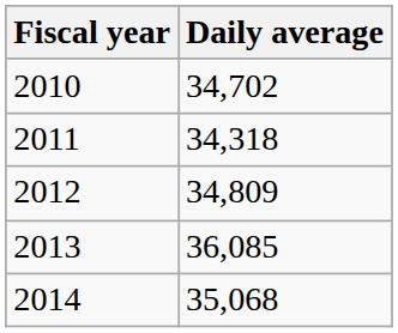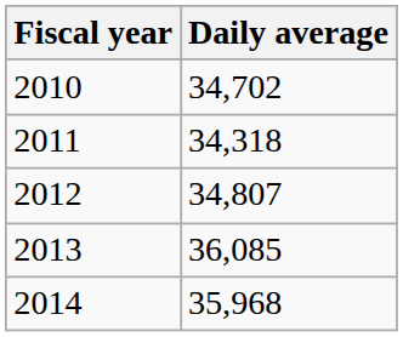2012 | Daily average: 34,809 -> 34,807
2014 | Daily average: 35,068 -> 35,968
